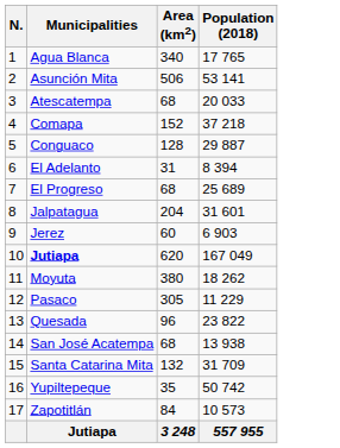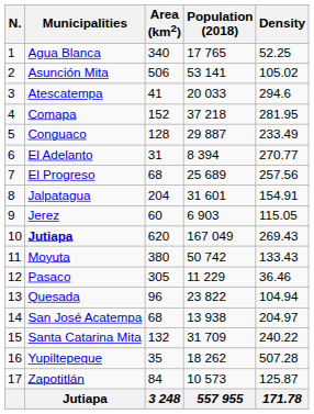+ column: Density | 52.25 | 105.02 | 294.6 | 281.95 | 233.49 | 270.77 | 257.56 | 154.91 | 115.05 | 269.43 | 133.43 | 36.46 | 104.94 | 204.97 | 240.22 | 507.28 | 125.87 | 171.78
Atescatempa | Area (km2): 68 -> 41
Moyuta | Population (2018): 18 262 -> 50 742
Yupiltepeque | Population (2018): 50 742 -> 18 262
